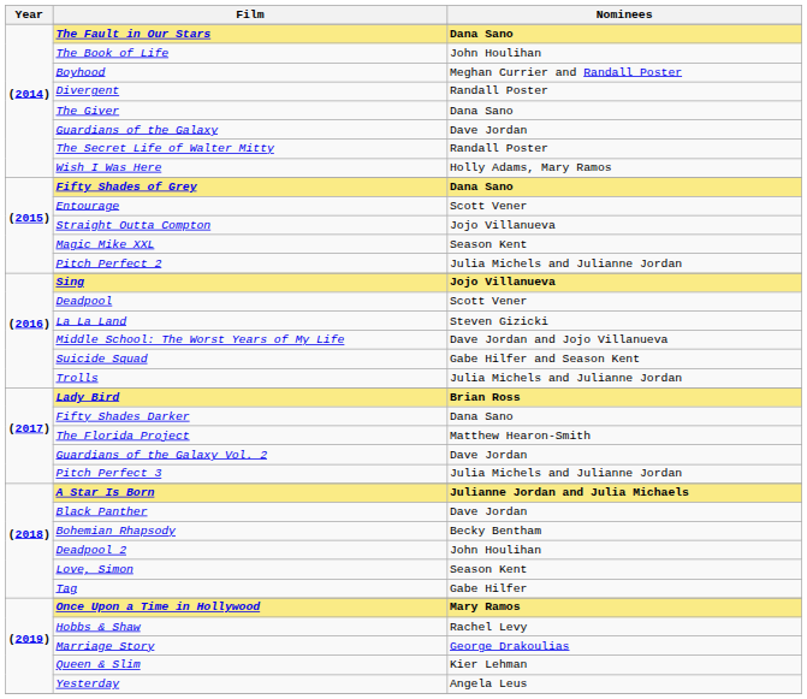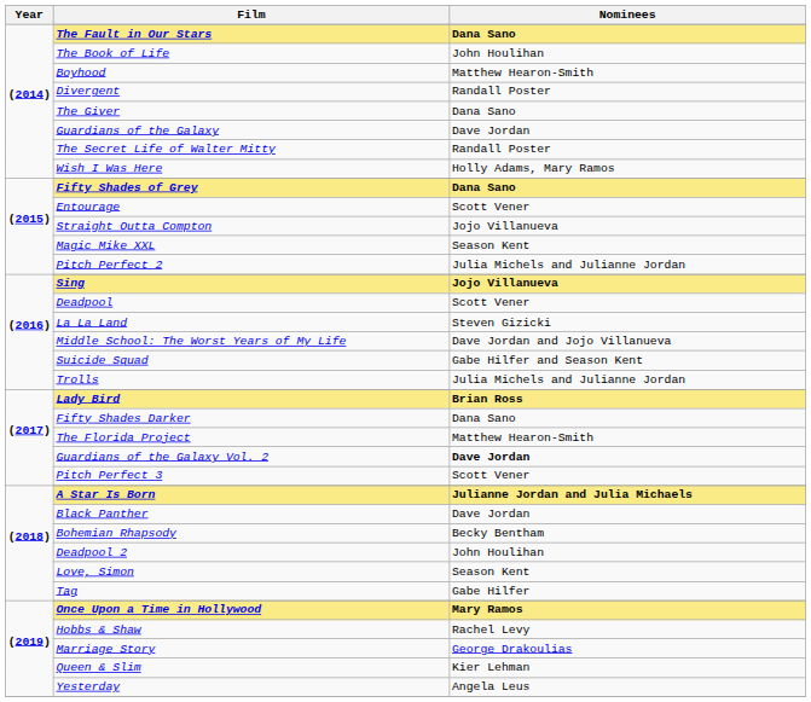Boyhood | Nominees: Meghan Currier and Randall Poster -> Matthew Hearon-Smith
Guardians of the Galaxy Vol. 2 | Nominees: normal -> bold
Pitch Perfect 3 | Nominees: Julia Michels and Julianne Jordan -> Scott Vener
